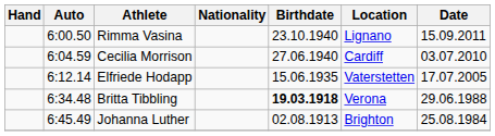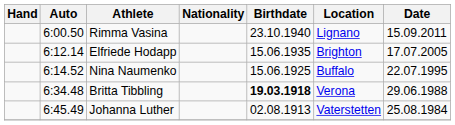- row: 6:04.59 | Cecilia Morrison | 27.06.1940 | Cardiff | 03.07.2010
Elfriede Hodapp | Location: Vaterstetten -> Brighton
+ row: 6:14.52 | Nina Naumenko | 15.06.1925 | Buffalo | 22.07.1995
Johanna Luther | Location: Brighton -> Vaterstetten
